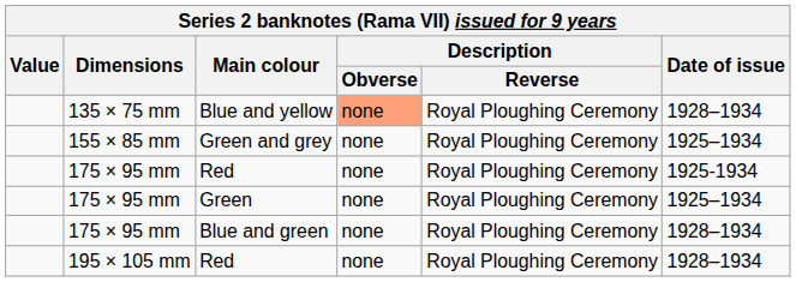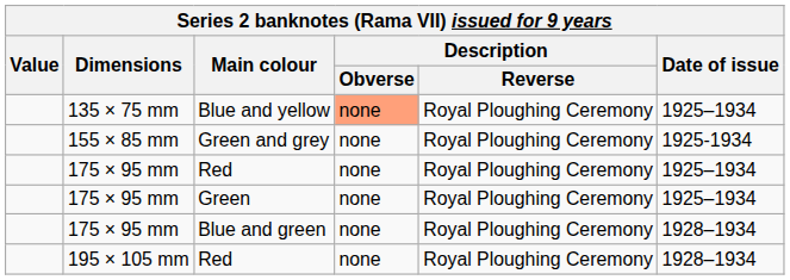Blue and yellow | Date of issue: 1928–1934 -> 1925–1934
Green and grey | Date of issue: 1925–1934 -> 1925-1934
175 × 95 mm / Red | Date of issue: 1925-1934 -> 1925–1934
